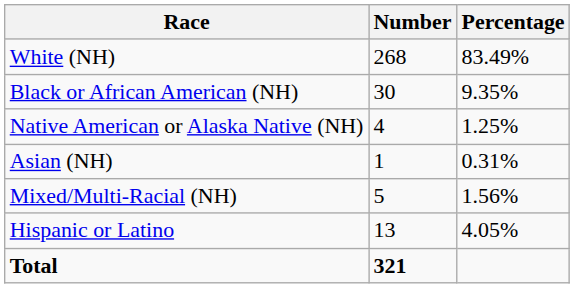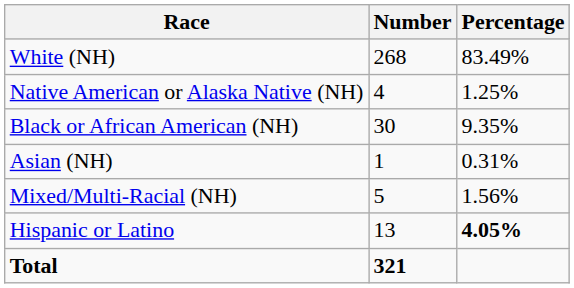rows swapped: Black or African American (NH) <-> Native American or Alaska Native (NH)
Hispanic or Latino | Percentage: normal -> bold
